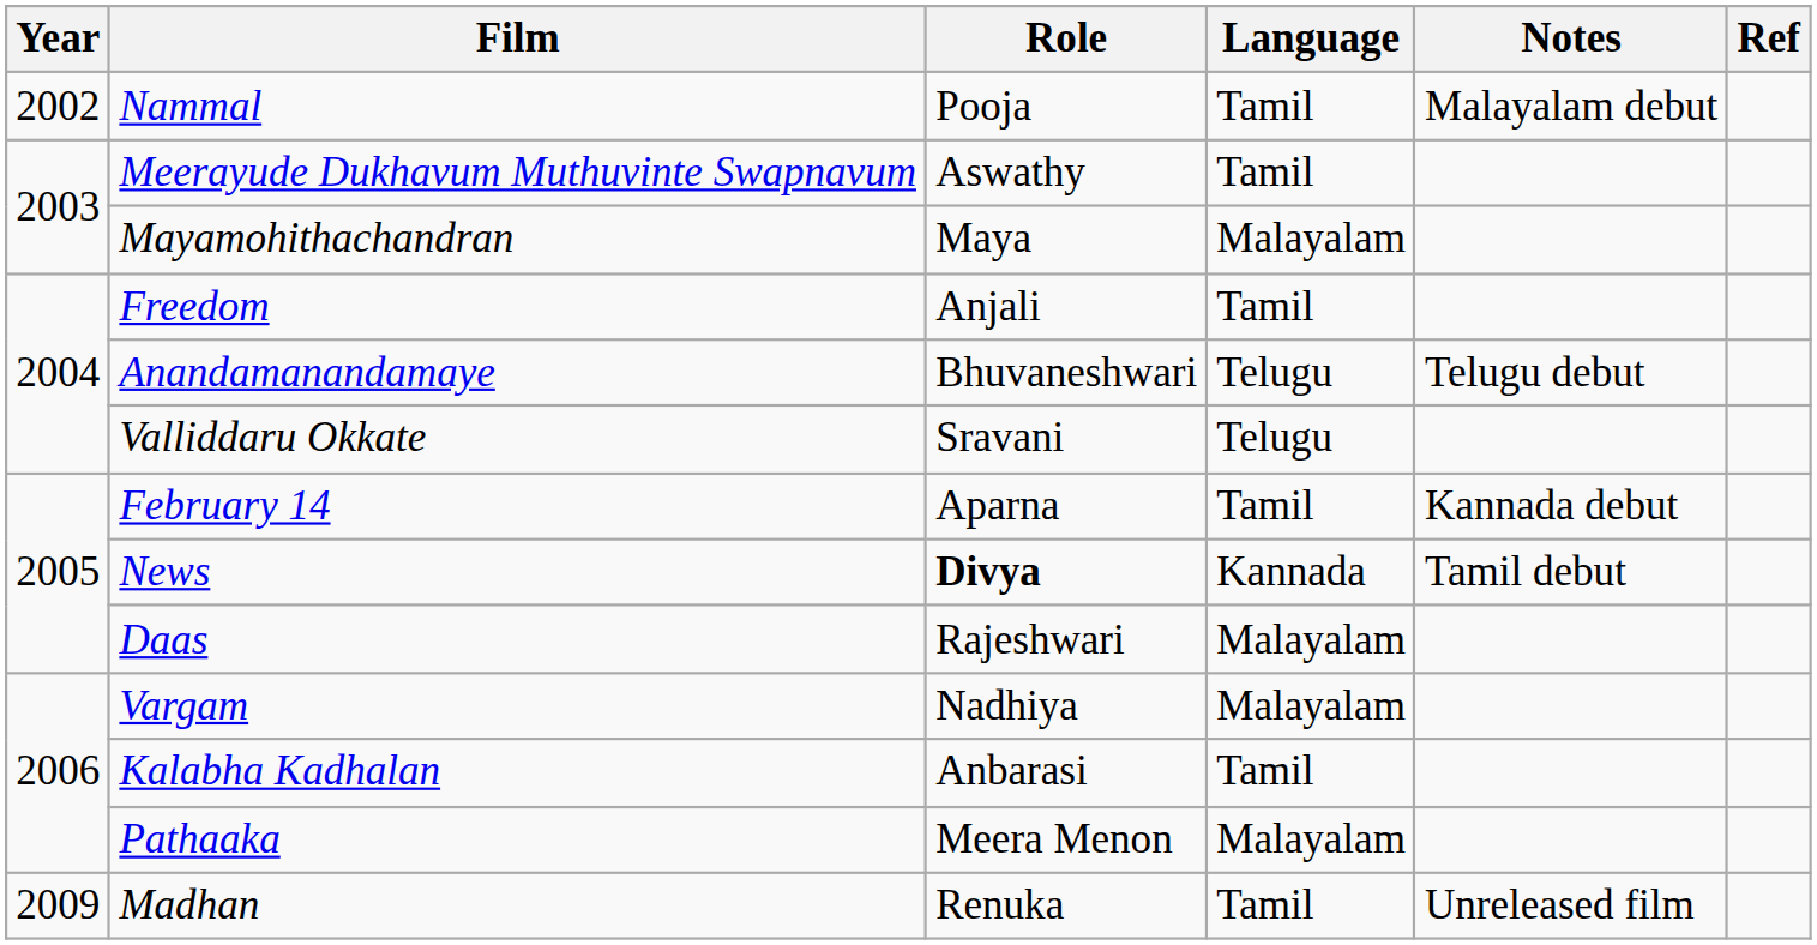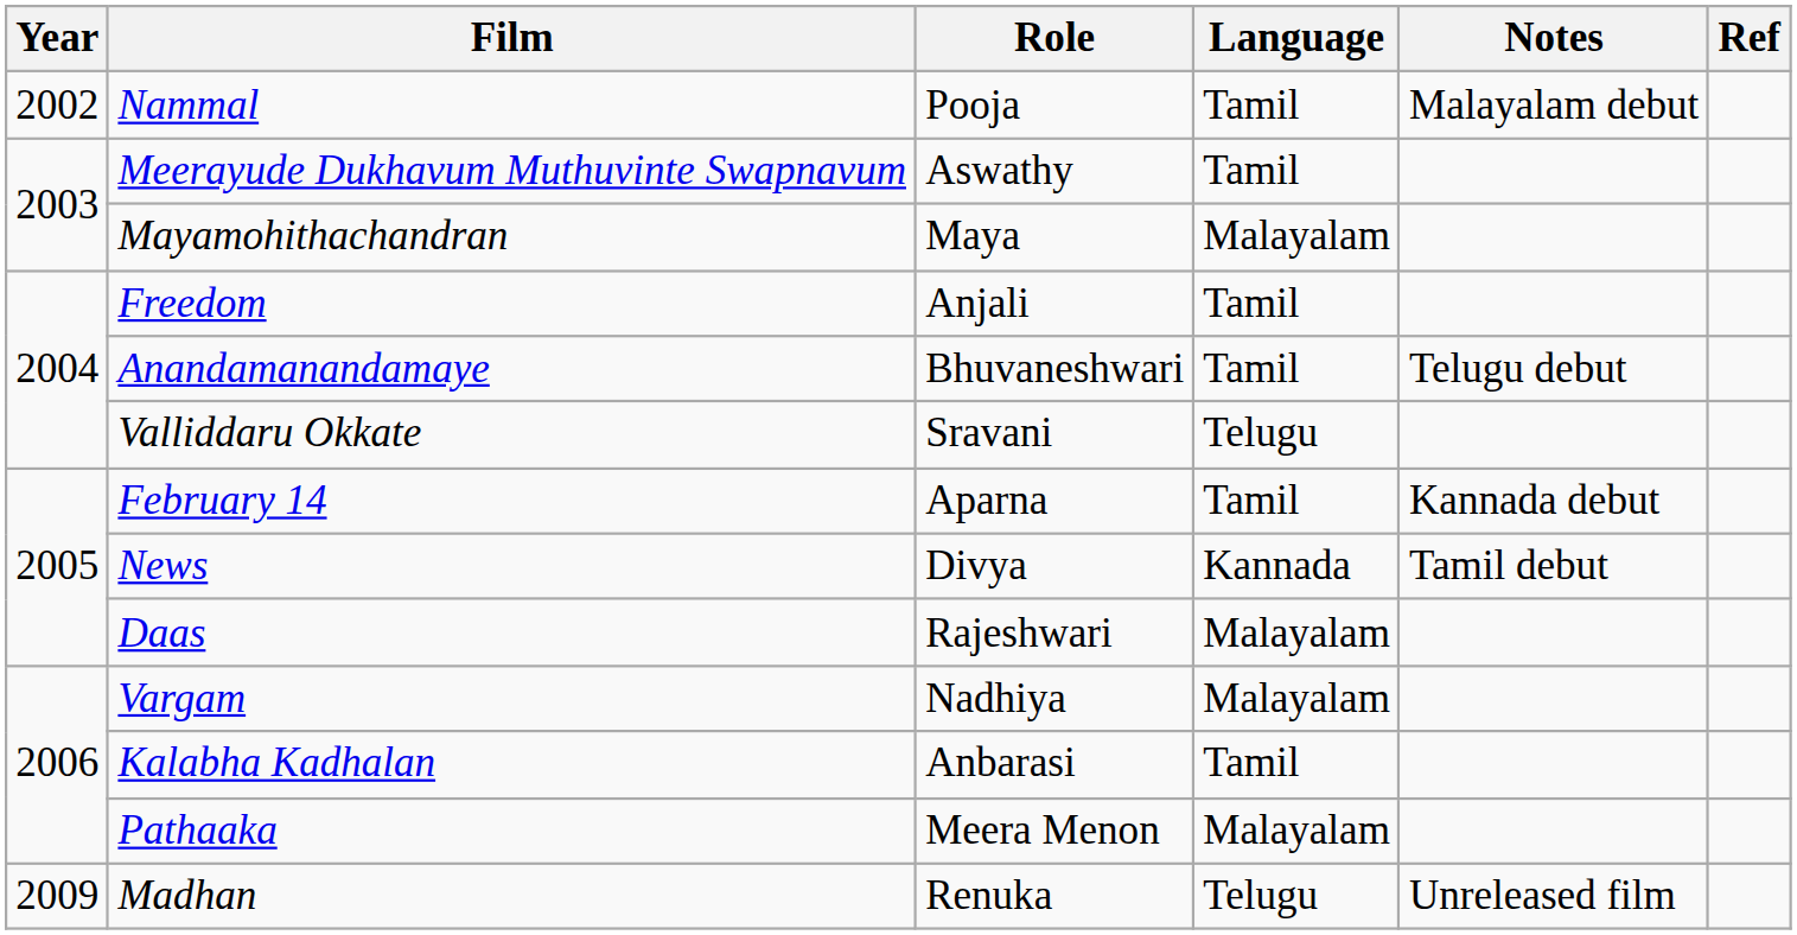Anandamanandamaye | Language: Telugu -> Tamil
News | Role: bold -> normal
Madhan | Language: Tamil -> Telugu
